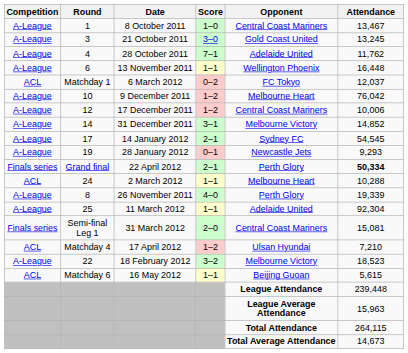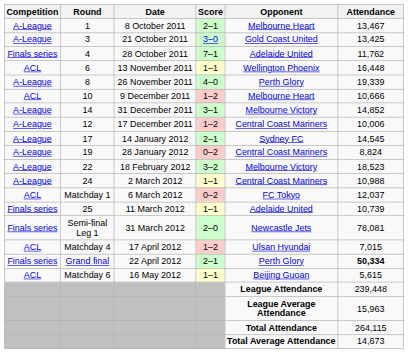1 | Score: 1–0 -> 2–1
1 | Opponent: Central Coast Mariners -> Melbourne Heart
3 | Attendance: 13,245 -> 13,425
4 | Competition: A-League -> Finals series
6 | Competition: A-League -> ACL
rows swapped: 8 <-> Matchday 1
10 | Competition: A-League -> ACL
10 | Attendance: 76,042 -> 10,666
rows swapped: 12 <-> 14
17 | Attendance: 54,545 -> 14,545
19 | Score: 0–1 -> 0–2
19 | Opponent: Newcastle Jets -> Central Coast Mariners
19 | Attendance: 9,293 -> 8,824
rows swapped: 22 <-> Grand final
24 | Competition: ACL -> A-League
24 | Opponent: Melbourne Heart -> Central Coast Mariners
24 | Attendance: 10,288 -> 10,988
25 | Competition: A-League -> Finals series
25 | Attendance: 92,304 -> 10,739
Semi-final Leg 1 | Opponent: Central Coast Mariners -> Newcastle Jets
Semi-final Leg 1 | Attendance: 15,081 -> 78,081
Matchday 4 | Attendance: 7,210 -> 7,015
